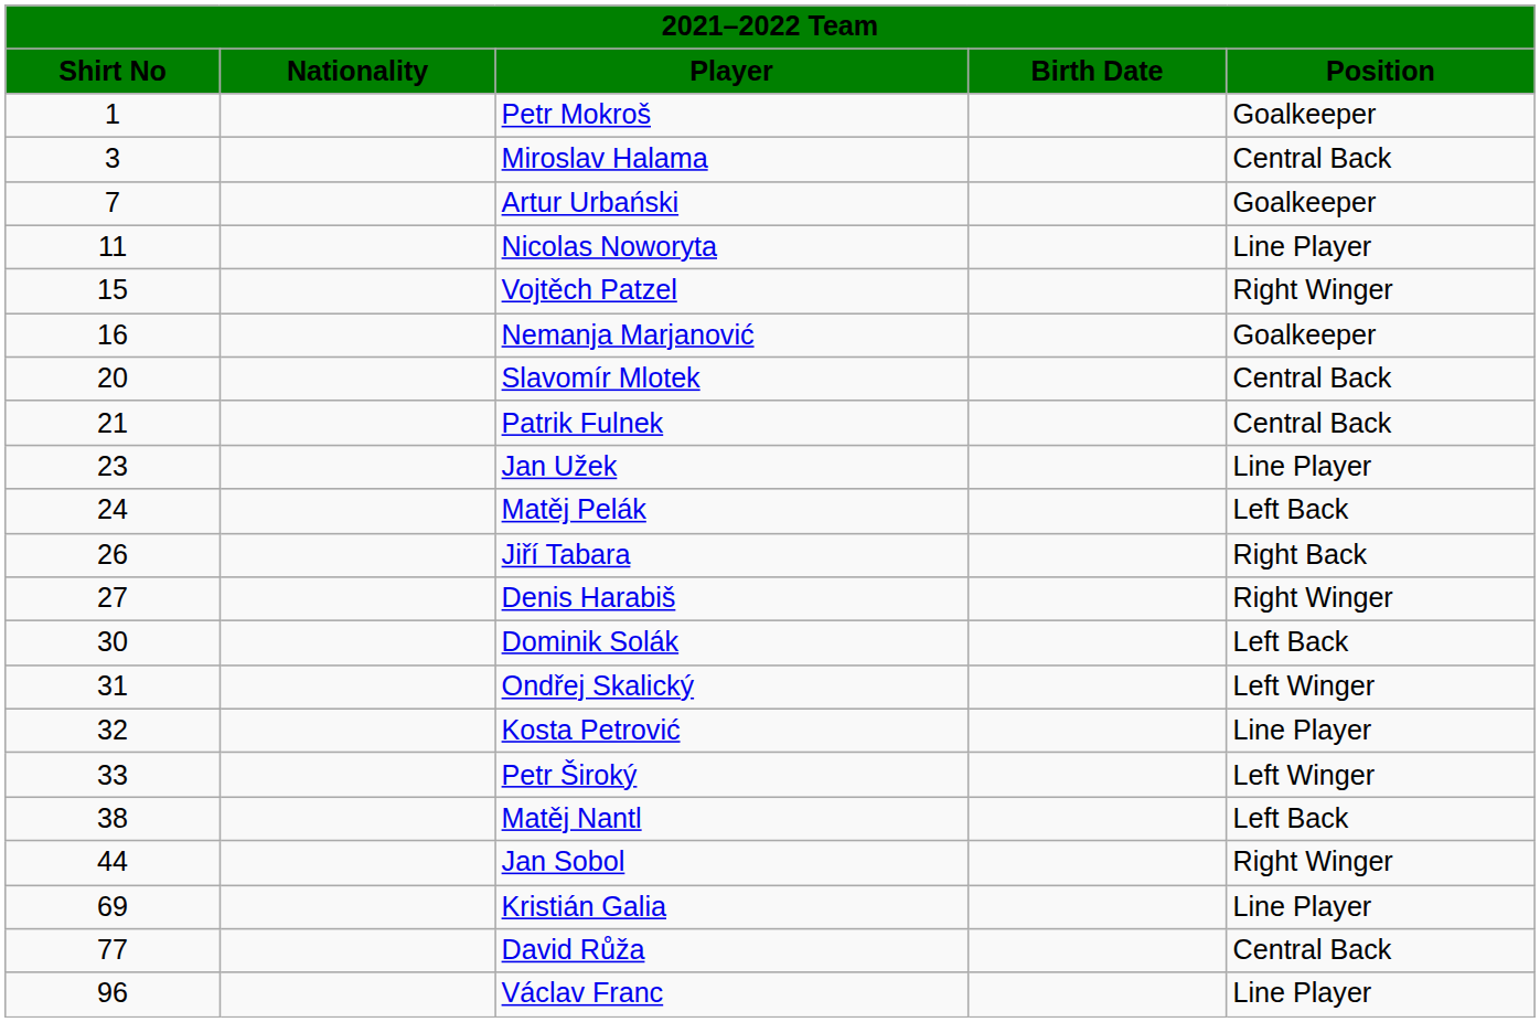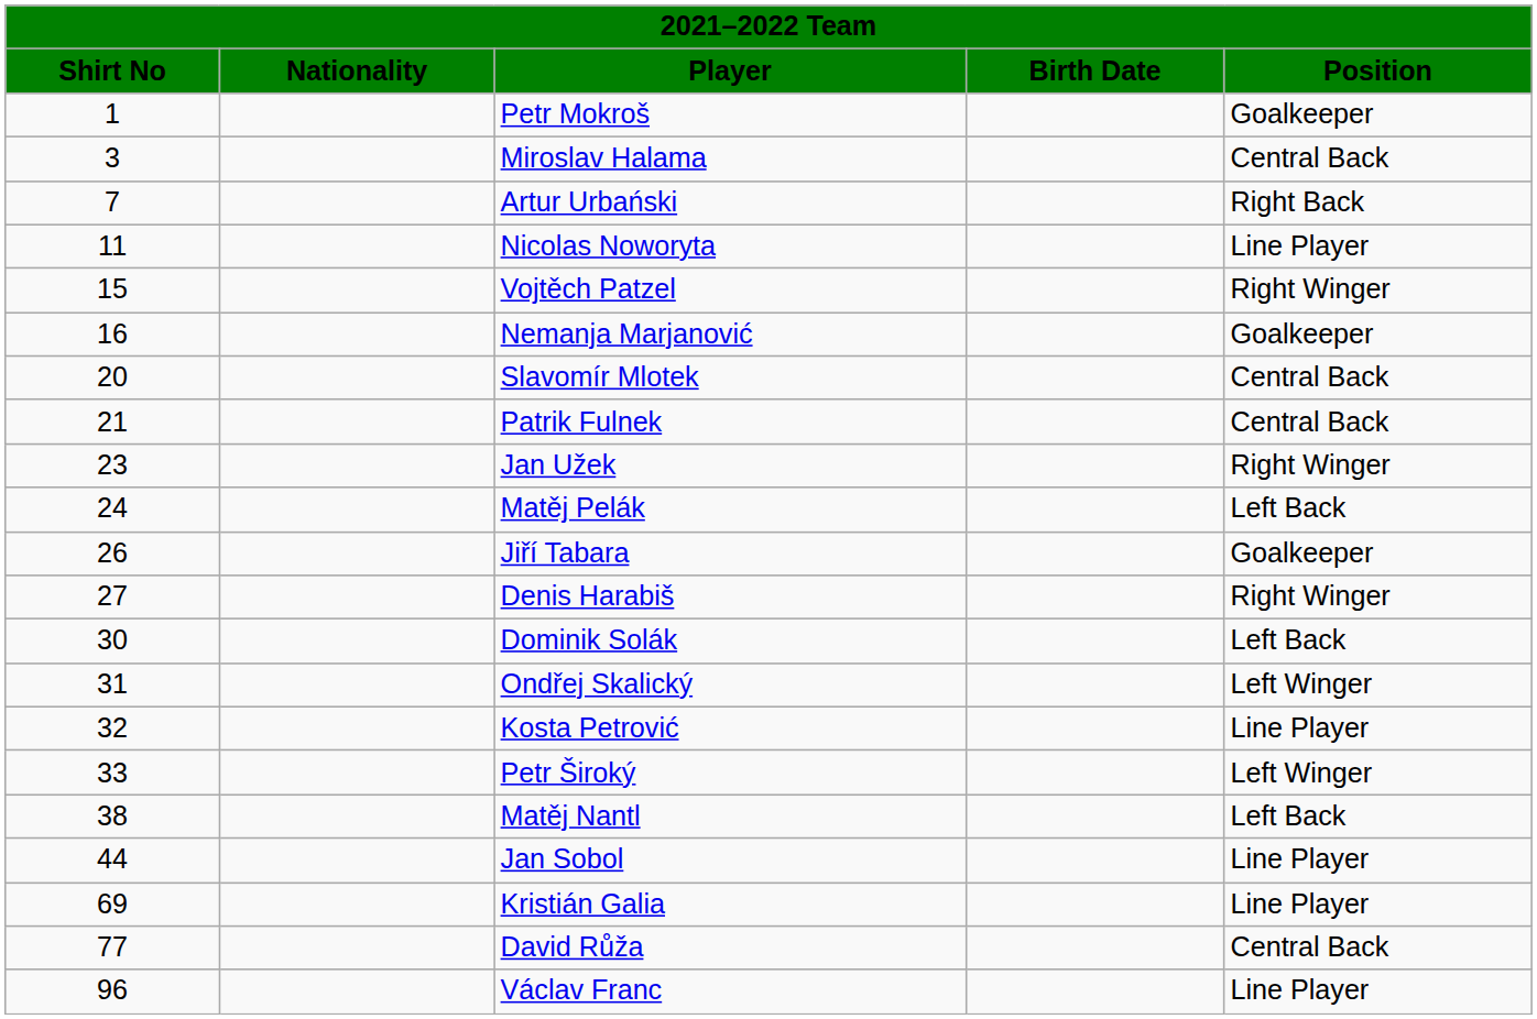Artur Urbański | Position: Goalkeeper -> Right Back
Jan Užek | Position: Line Player -> Right Winger
Jiří Tabara | Position: Right Back -> Goalkeeper
Jan Sobol | Position: Right Winger -> Line Player
